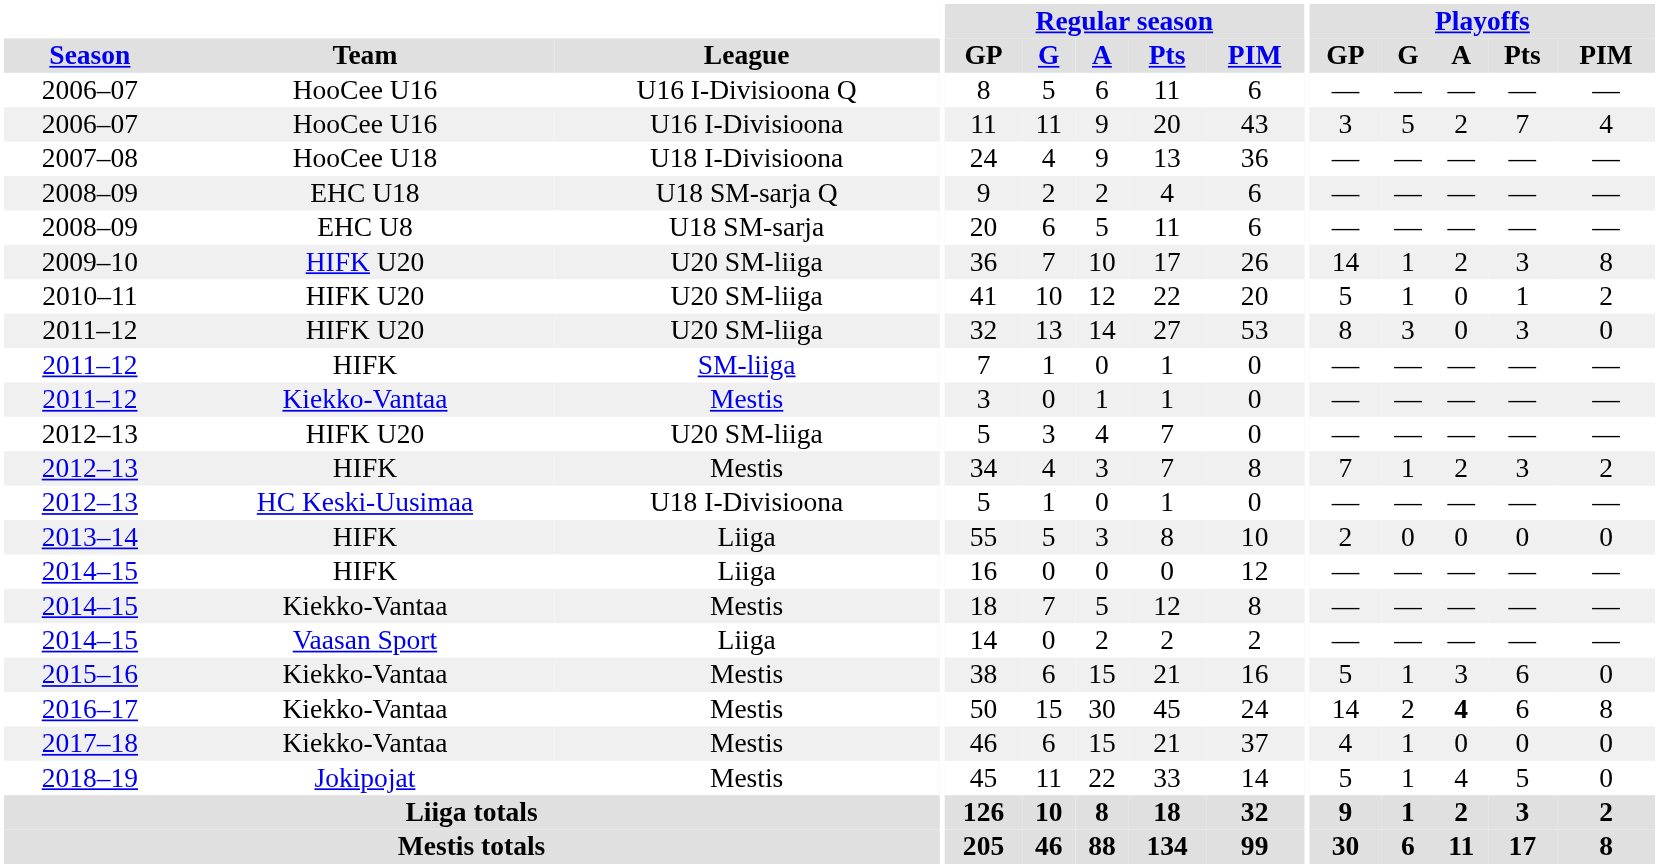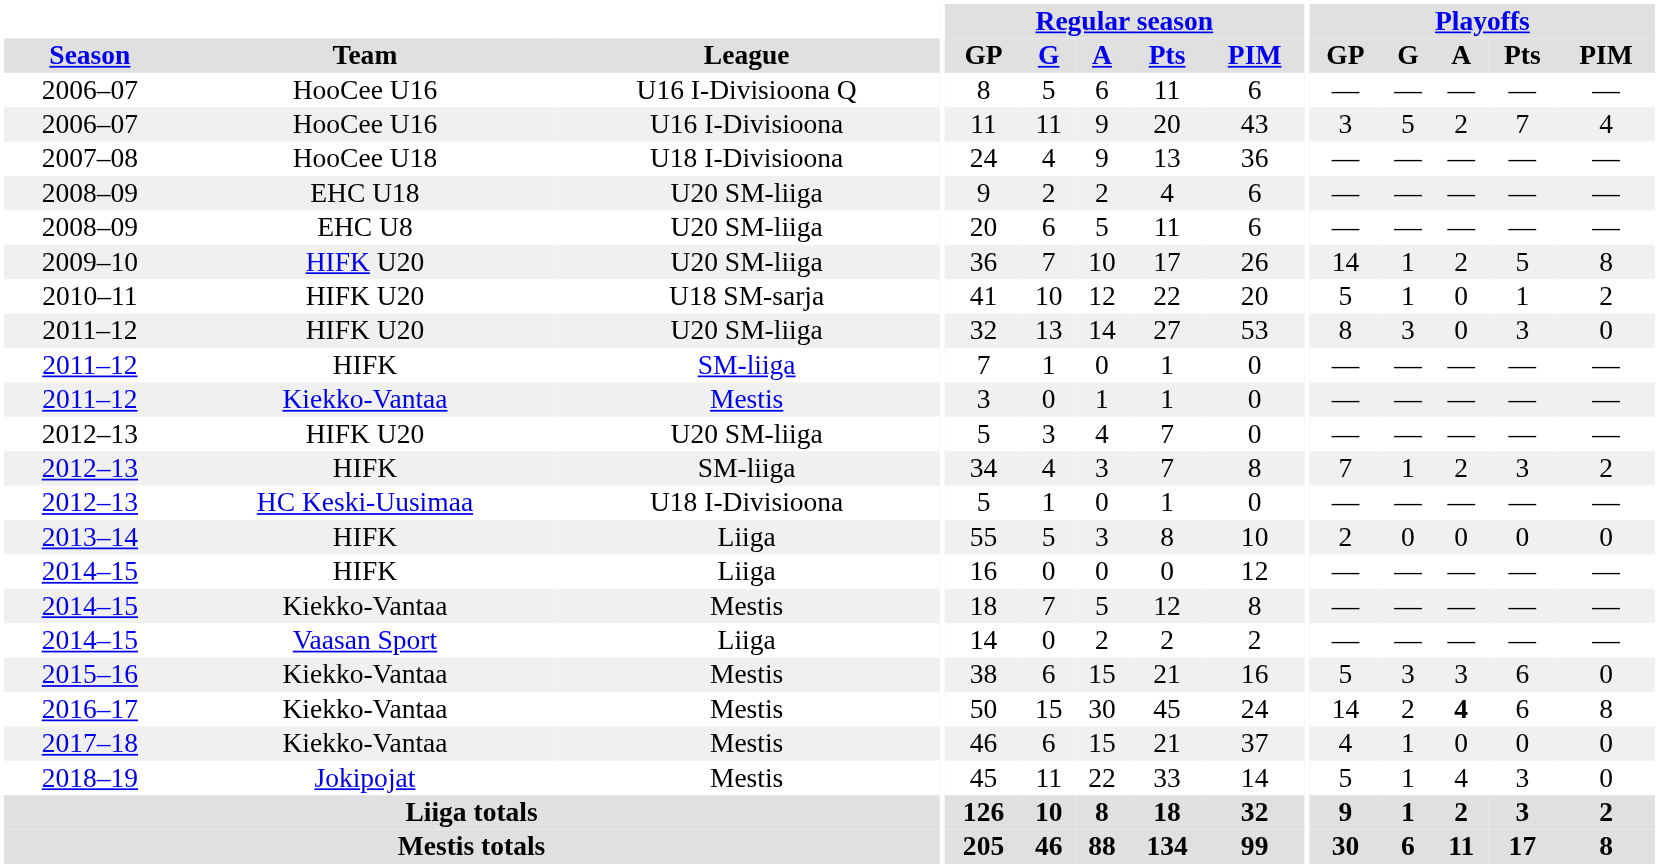2008–09 / EHC U18 | League: U18 SM-sarja Q -> U20 SM-liiga
2008–09 / EHC U8 | League: U18 SM-sarja -> U20 SM-liiga
2009–10 | Playoffs / Pts: 3 -> 5
2010–11 | League: U20 SM-liiga -> U18 SM-sarja
2012–13 / HIFK | League: Mestis -> SM-liiga
2015–16 | Playoffs / G: 1 -> 3
2018–19 | Playoffs / Pts: 5 -> 3
